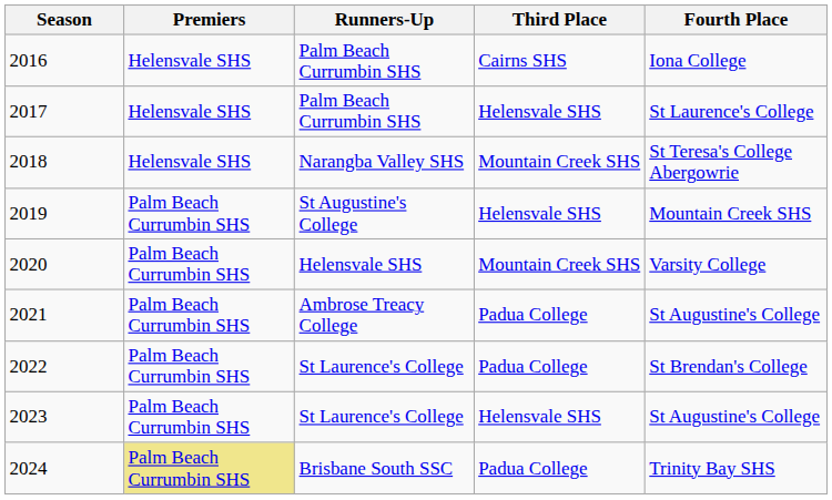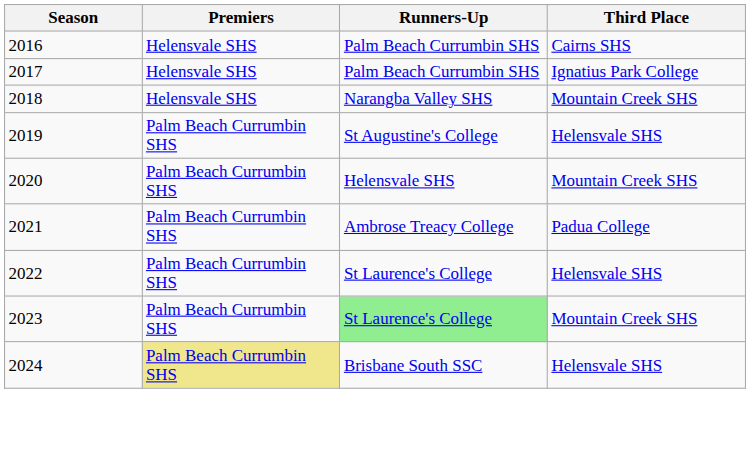- column: Fourth Place | Iona College | St Laurence's College | St Teresa's College Abergowrie | Mountain Creek SHS | Varsity College | St Augustine's College | St Brendan's College | St Augustine's College | Trinity Bay SHS
2017 | Third Place: Helensvale SHS -> Ignatius Park College
2022 | Third Place: Padua College -> Helensvale SHS
2023 | Runners-Up: no background -> lightgreen background
2023 | Third Place: Helensvale SHS -> Mountain Creek SHS
2024 | Third Place: Padua College -> Helensvale SHS
